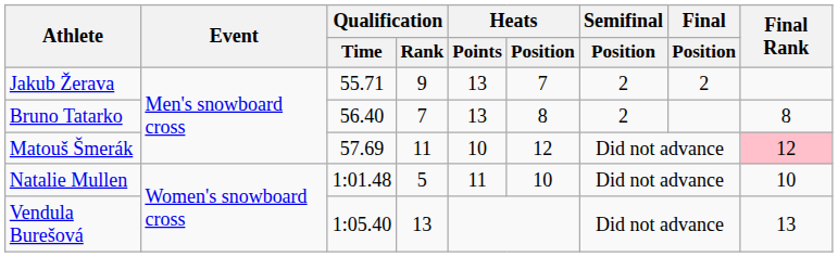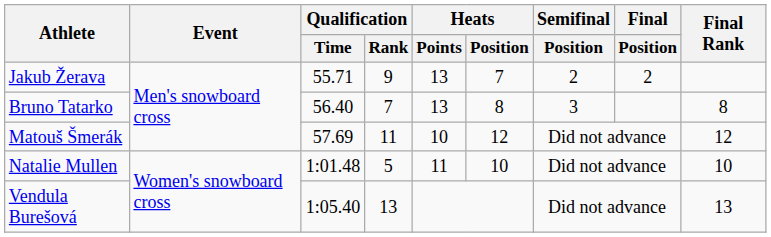Bruno Tatarko | Semifinal / Position: 2 -> 3
Matouš Šmerák | Final Rank: pink background -> no background
